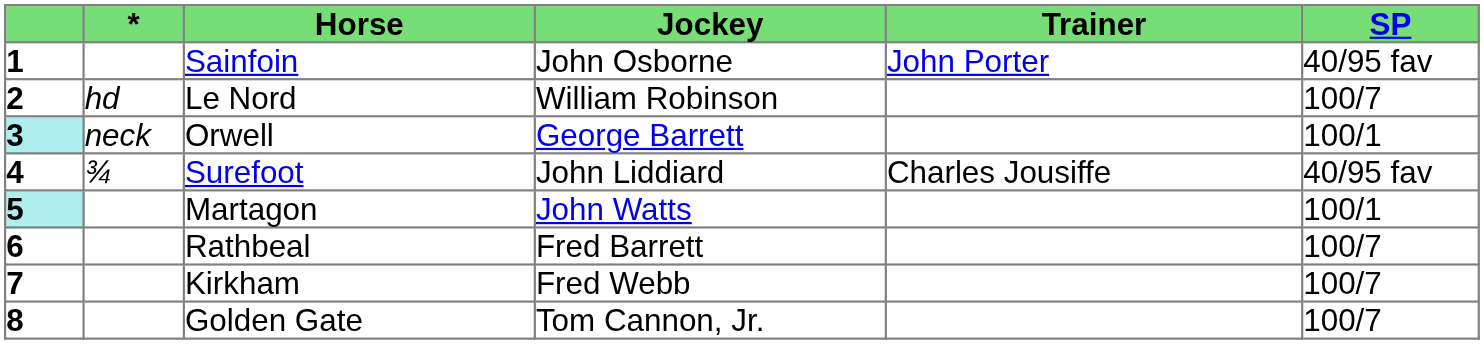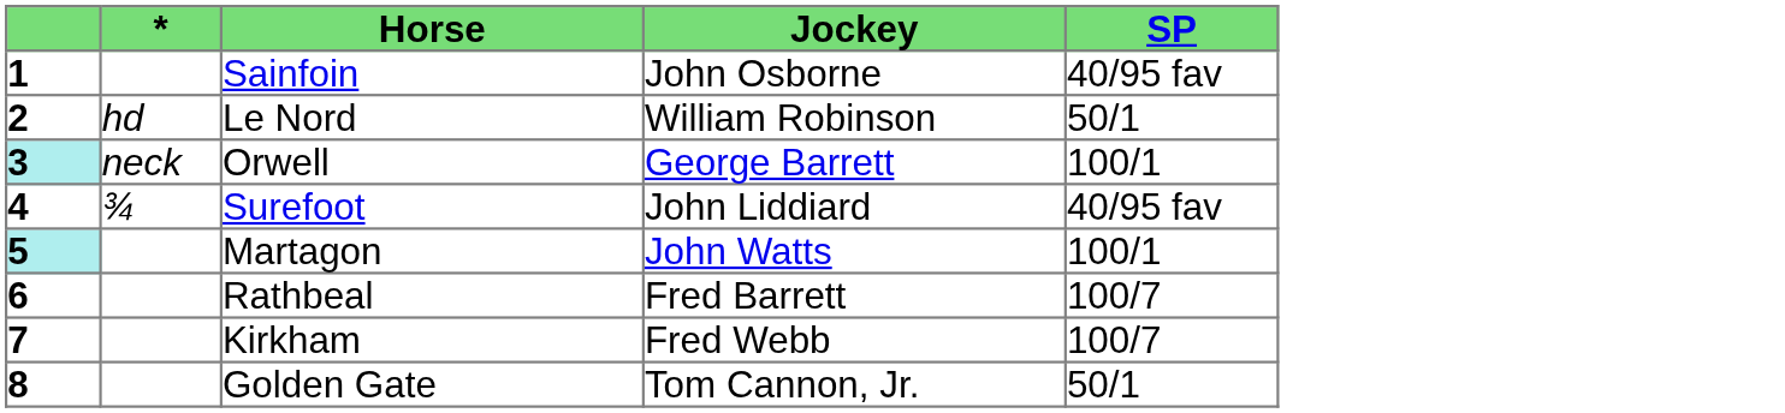- column: Trainer | John Porter | Charles Jousiffe
Le Nord | SP: 100/7 -> 50/1
Golden Gate | SP: 100/7 -> 50/1
